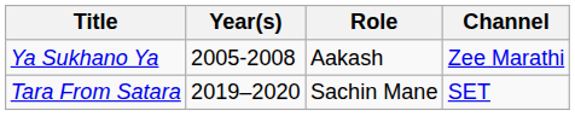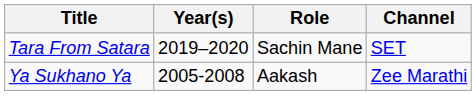rows swapped: Ya Sukhano Ya <-> Tara From Satara
